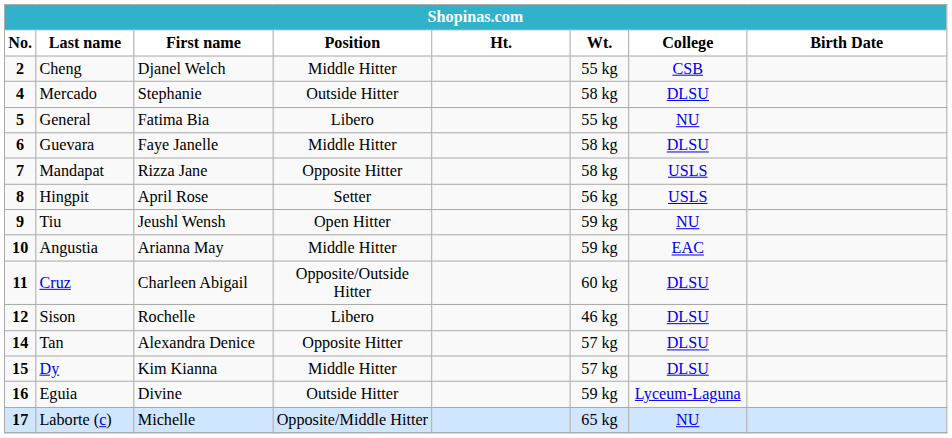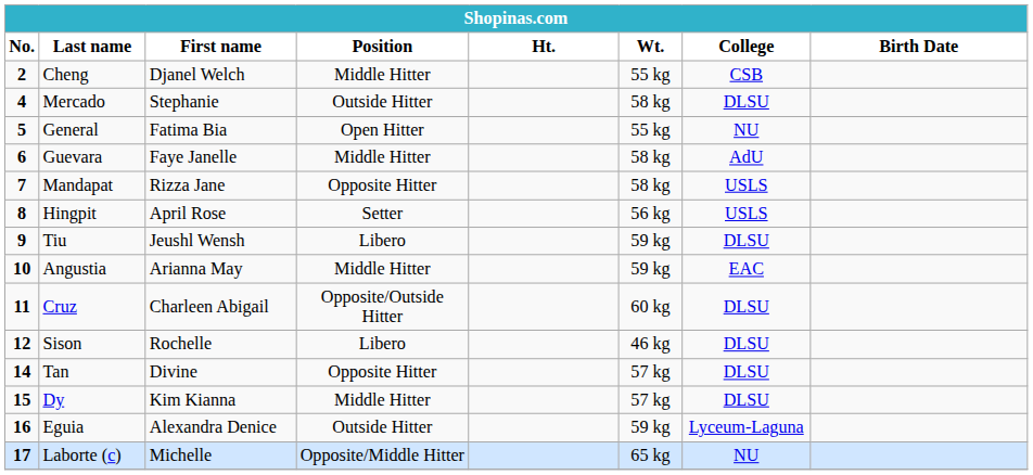General | Position: Libero -> Open Hitter
Guevara | College: DLSU -> AdU
Tiu | Position: Open Hitter -> Libero
Tiu | College: NU -> DLSU
Tan | First name: Alexandra Denice -> Divine
Eguia | First name: Divine -> Alexandra Denice
